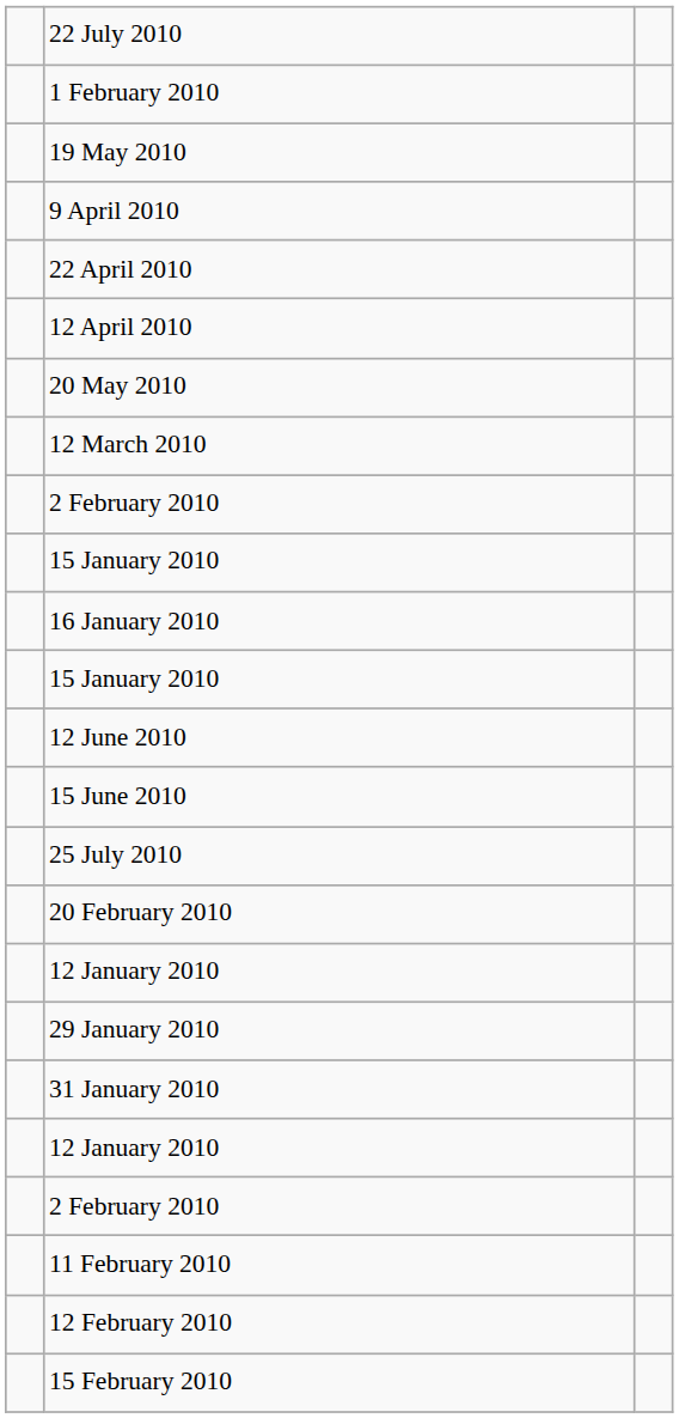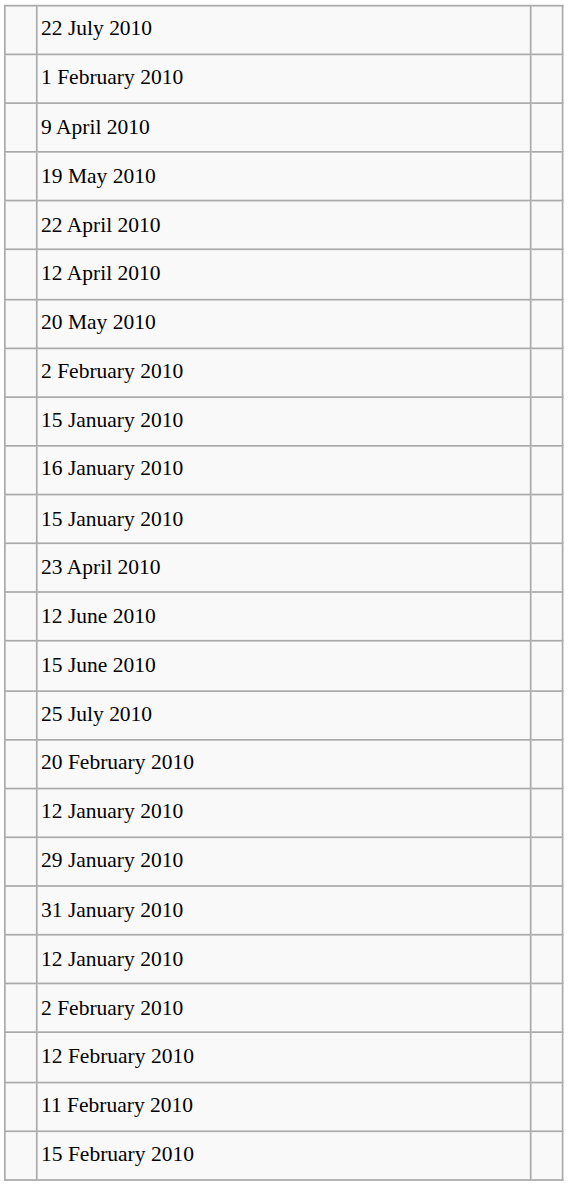rows swapped: 9 April 2010 <-> 19 May 2010
- row: 12 March 2010
+ row: 23 April 2010
rows swapped: 11 February 2010 <-> 12 February 2010
